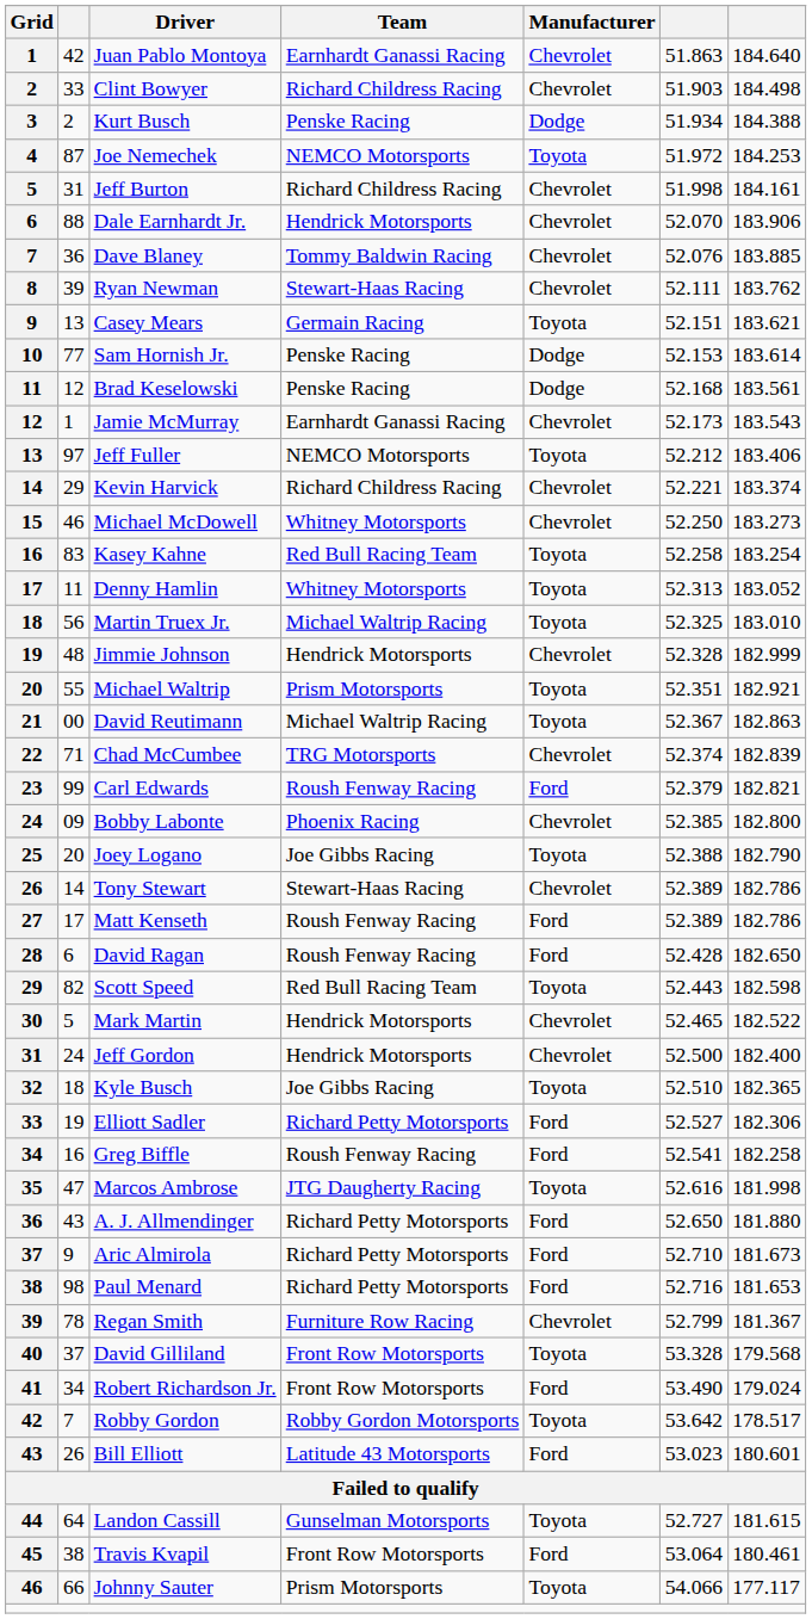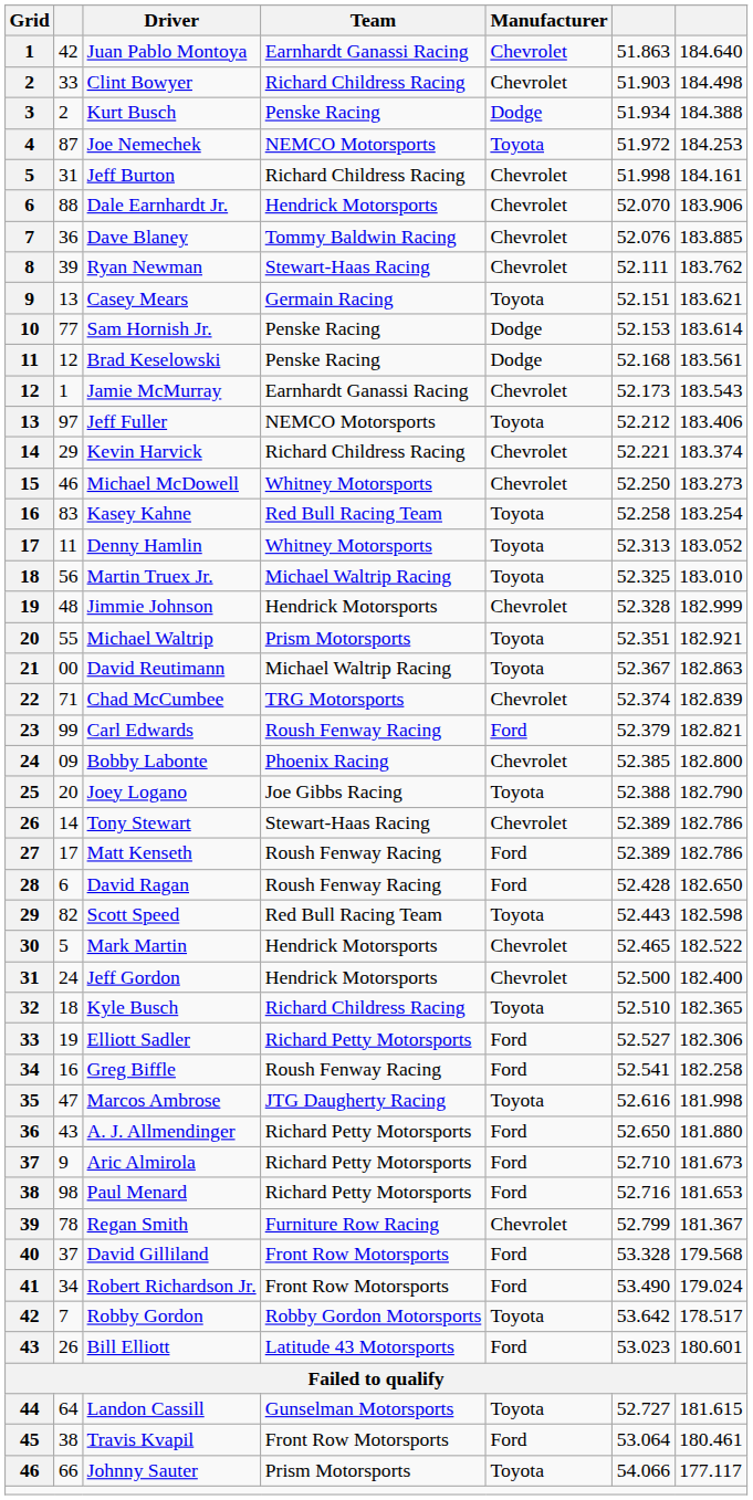Kyle Busch | Team: Joe Gibbs Racing -> Richard Childress Racing
David Gilliland | Manufacturer: Toyota -> Ford
